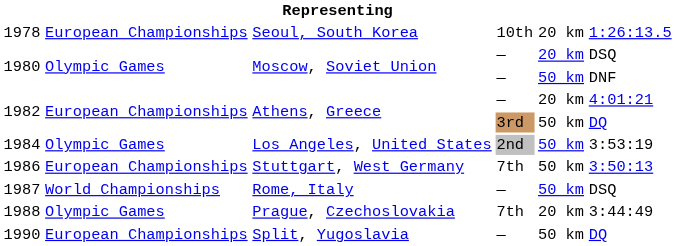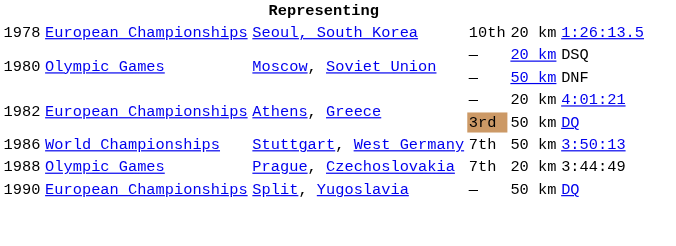- row: 1984 | Olympic Games | Los Angeles, United States | 2nd | 50 km | 3:53:19
1986 | column 2: European Championships -> World Championships
- row: 1987 | World Championships | Rome, Italy | — | 50 km | DSQ
